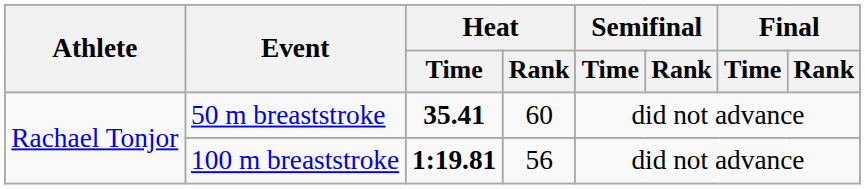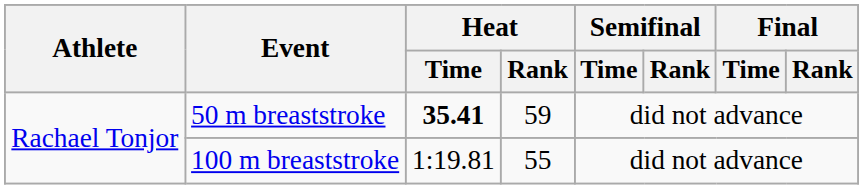50 m breaststroke | Heat / Rank: 60 -> 59
100 m breaststroke | Heat / Time: bold -> normal
100 m breaststroke | Heat / Rank: 56 -> 55
